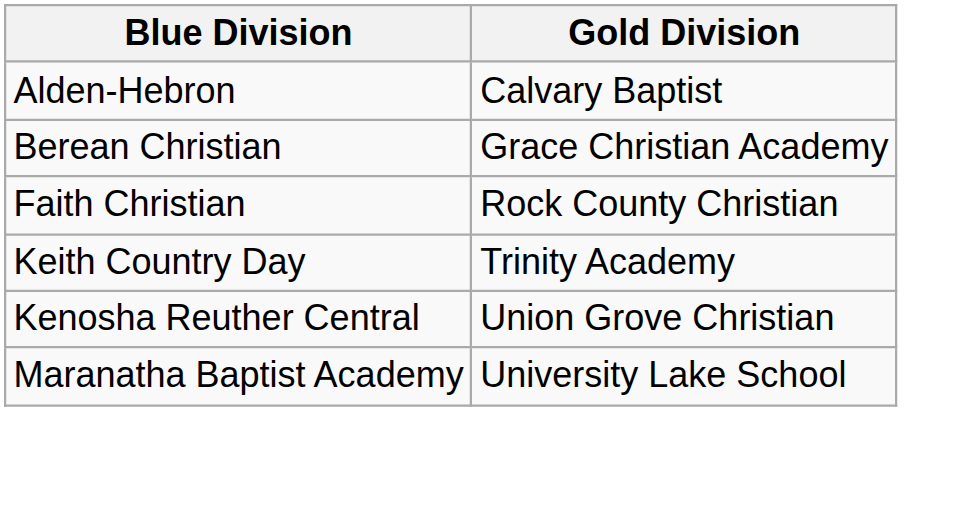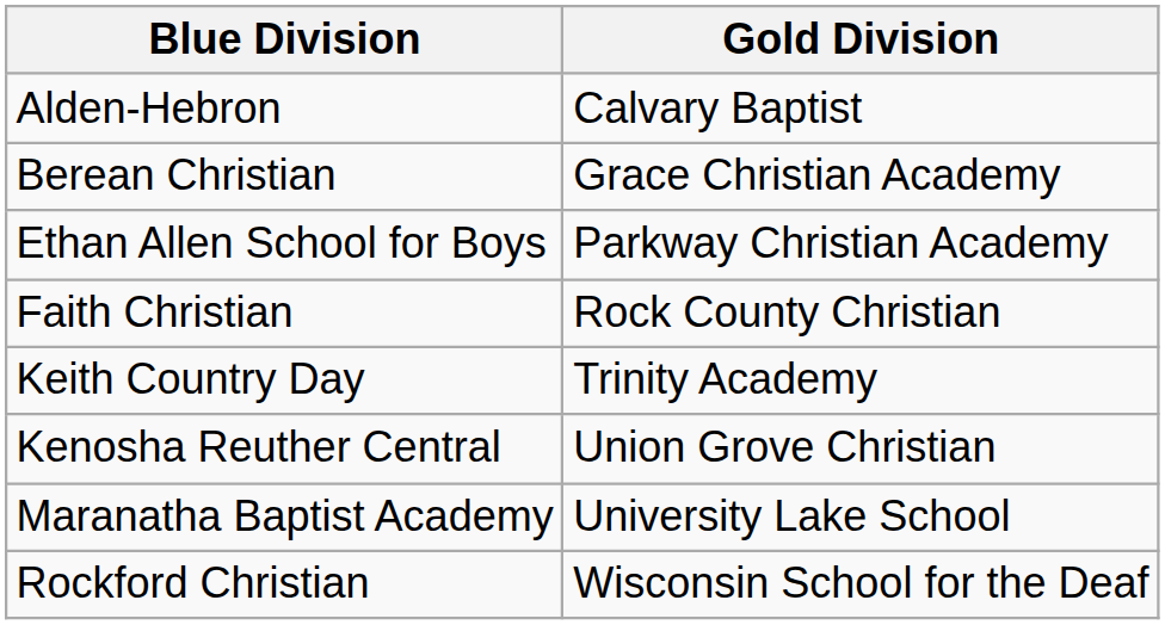+ row: Ethan Allen School for Boys | Parkway Christian Academy
+ row: Rockford Christian | Wisconsin School for the Deaf
